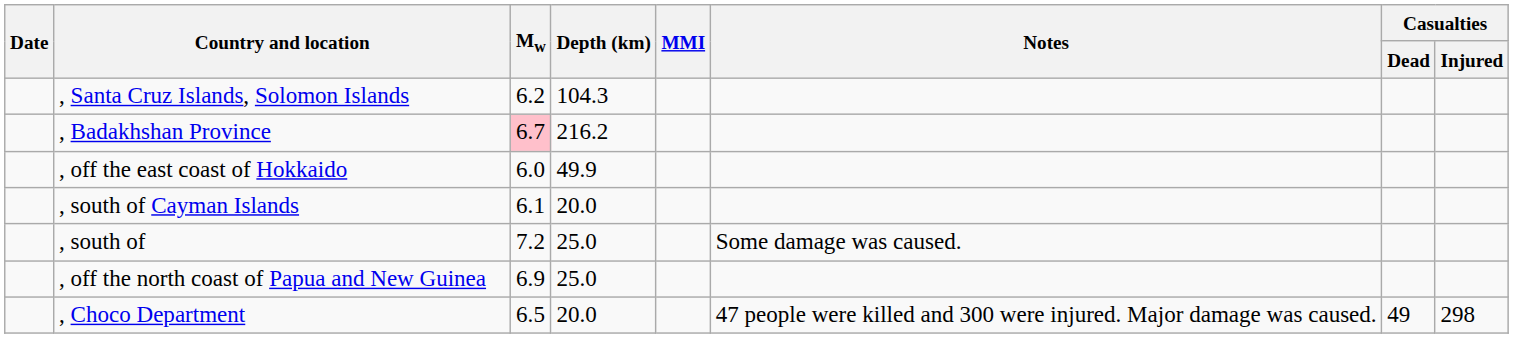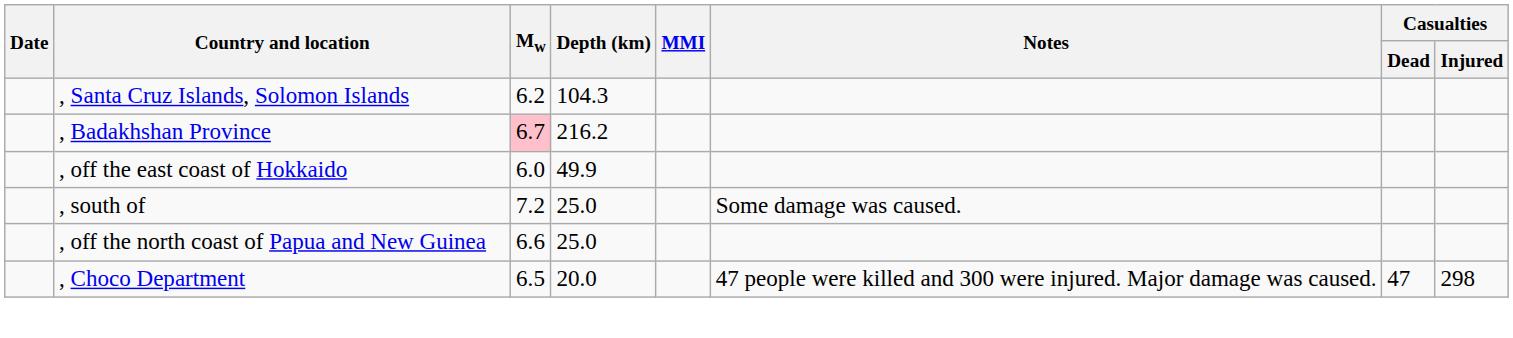- row: , south of Cayman Islands | 6.1 | 20.0
, off the north coast of Papua and New Guinea | Mw: 6.9 -> 6.6
, Choco Department | Casualties / Dead: 49 -> 47
